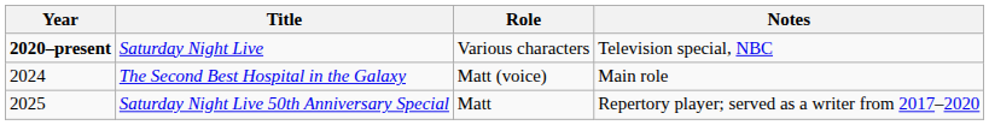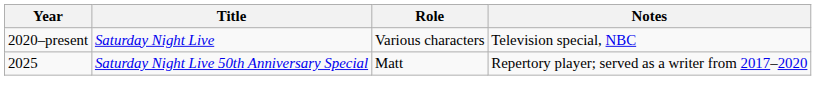Saturday Night Live | Year: bold -> normal
- row: 2024 | The Second Best Hospital in the Galaxy | Matt (voice) | Main role
